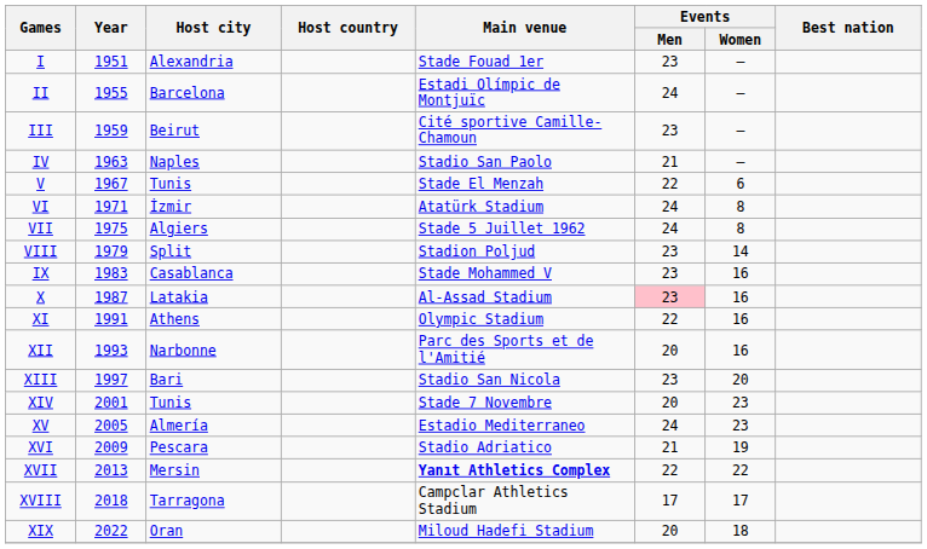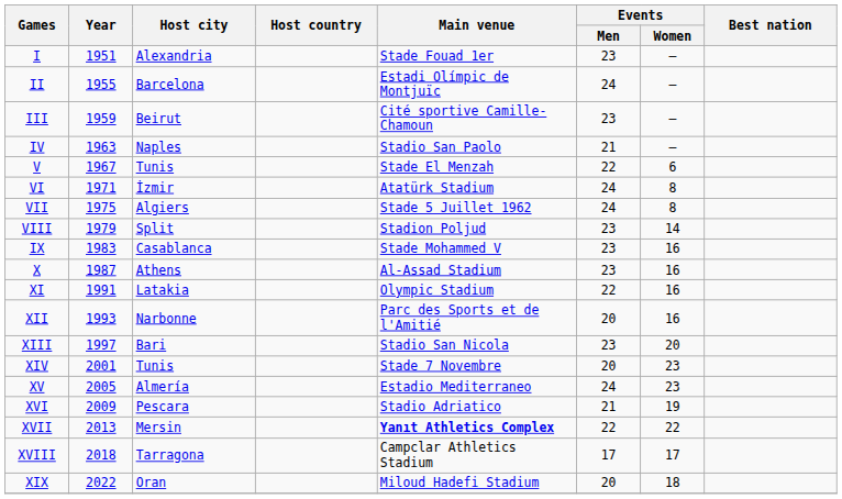X | Host city: Latakia -> Athens
X | Events / Men: pink background -> no background
XI | Host city: Athens -> Latakia
